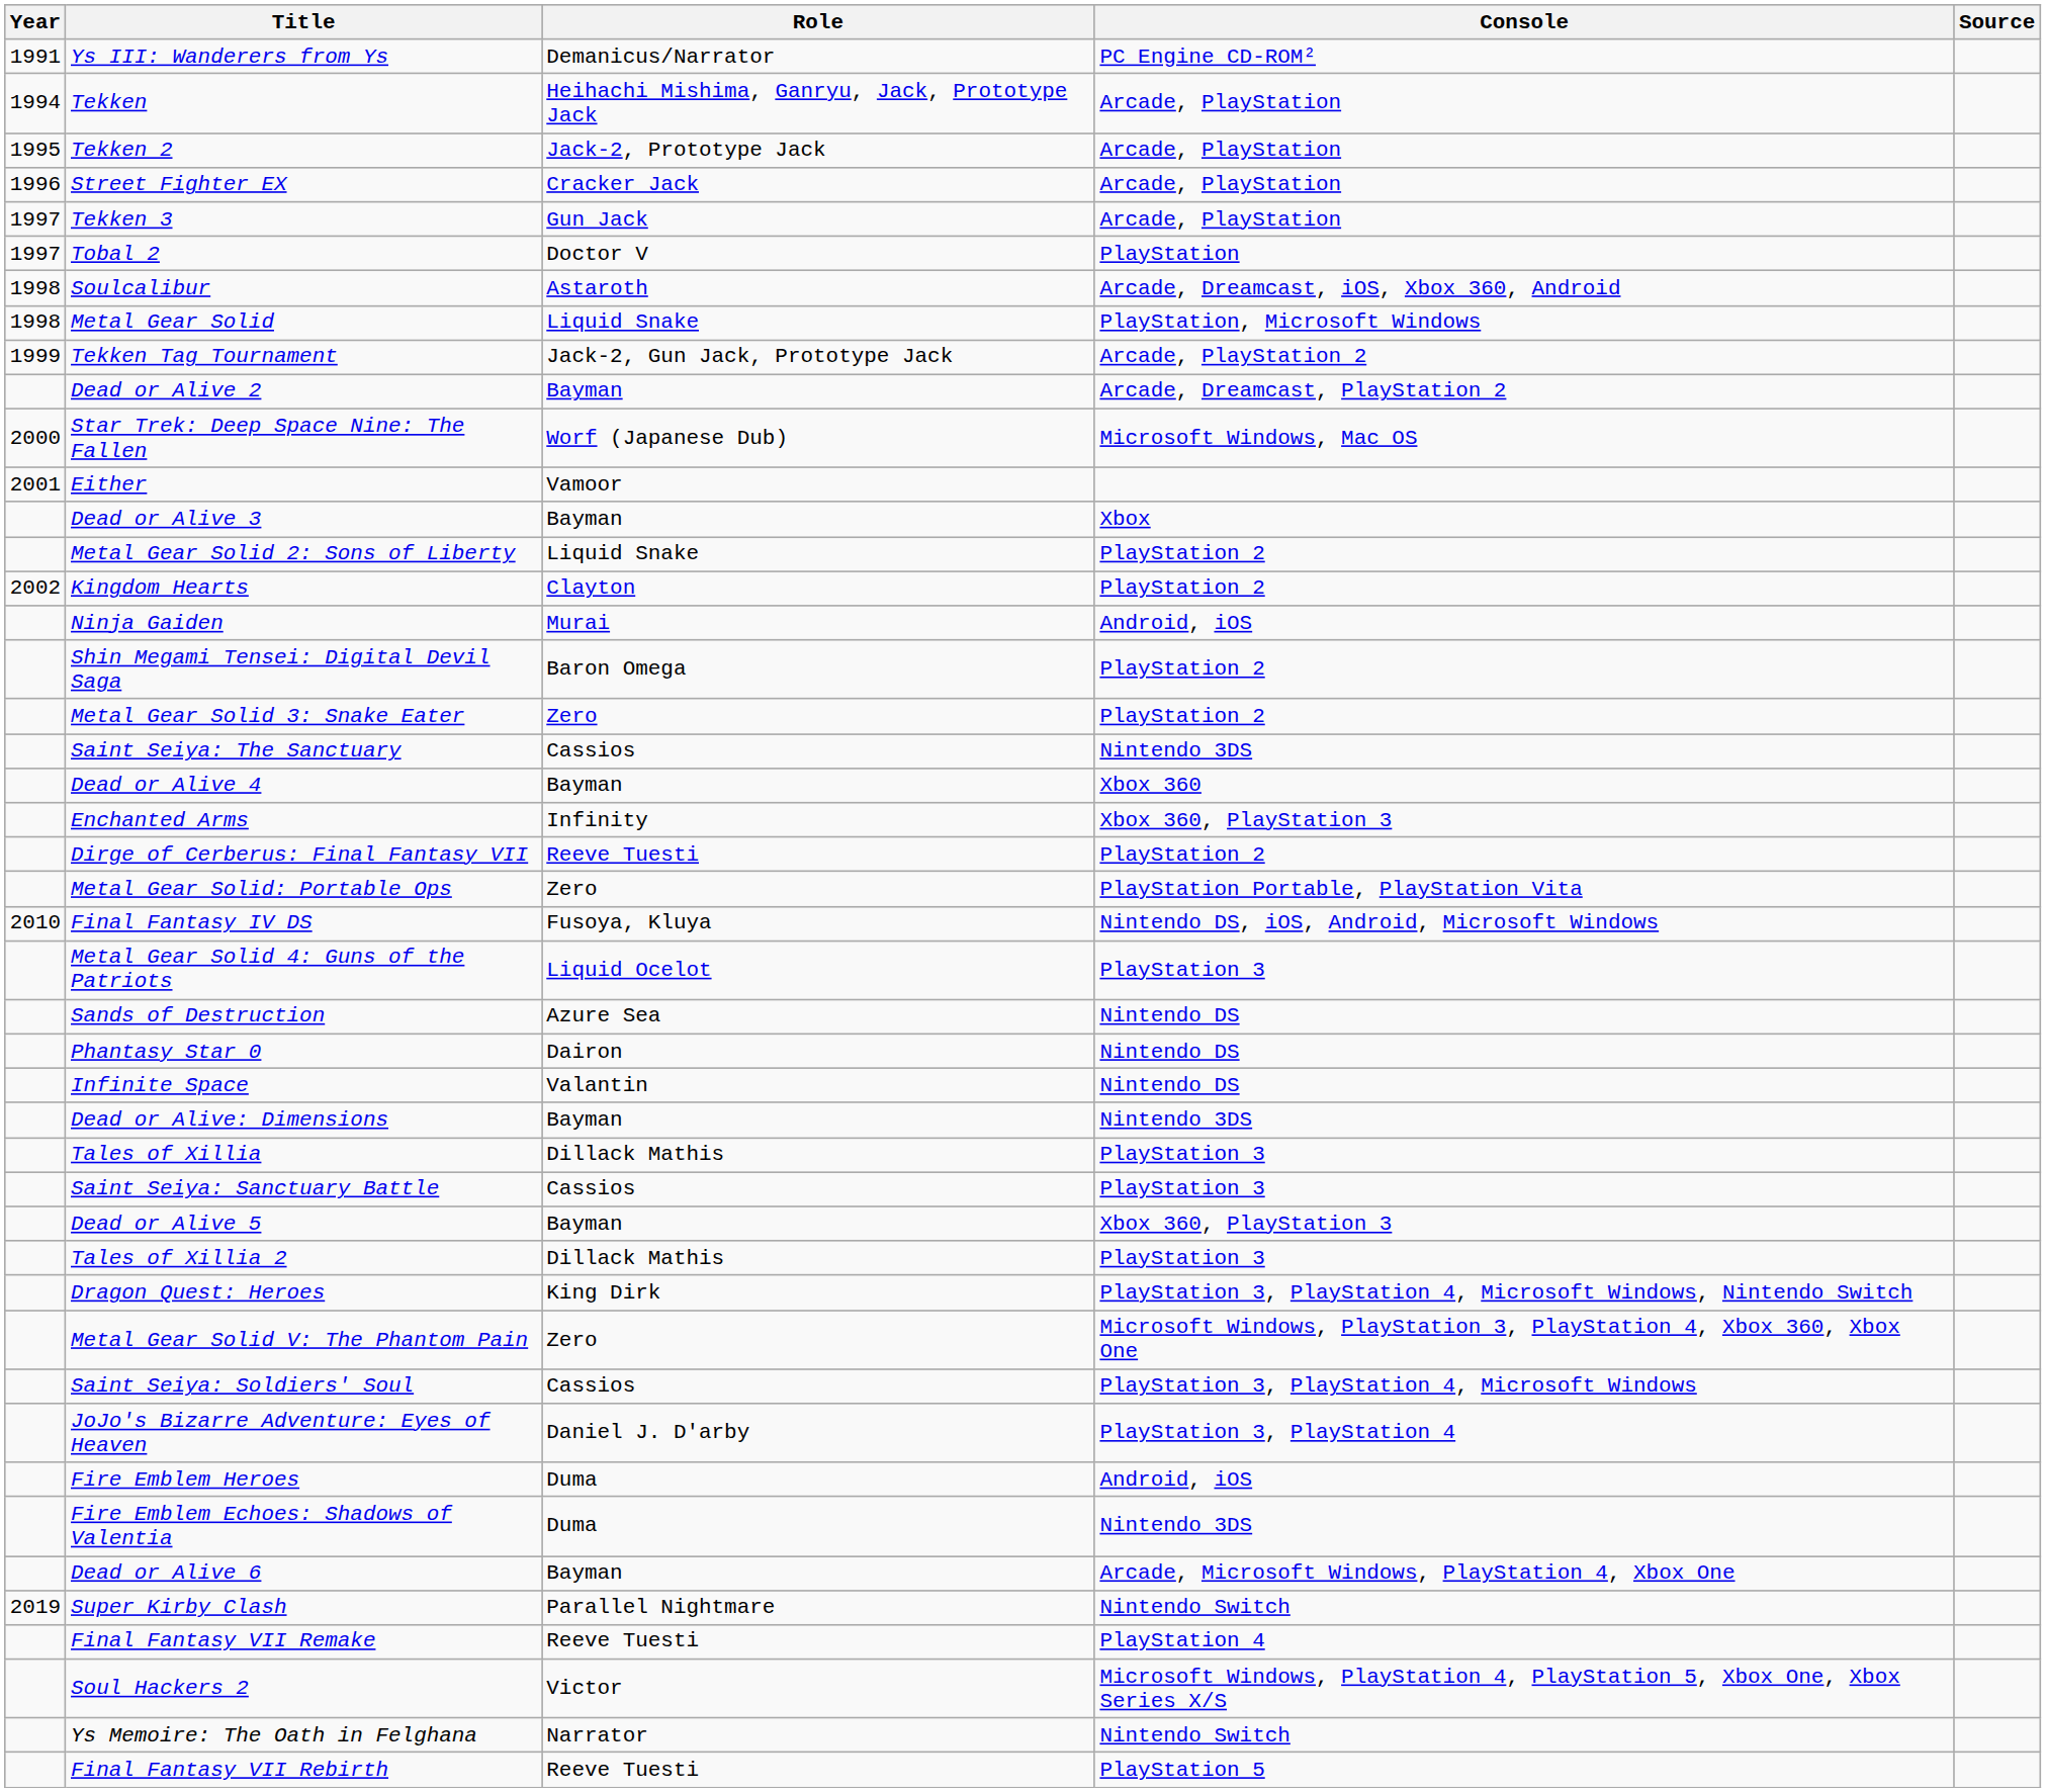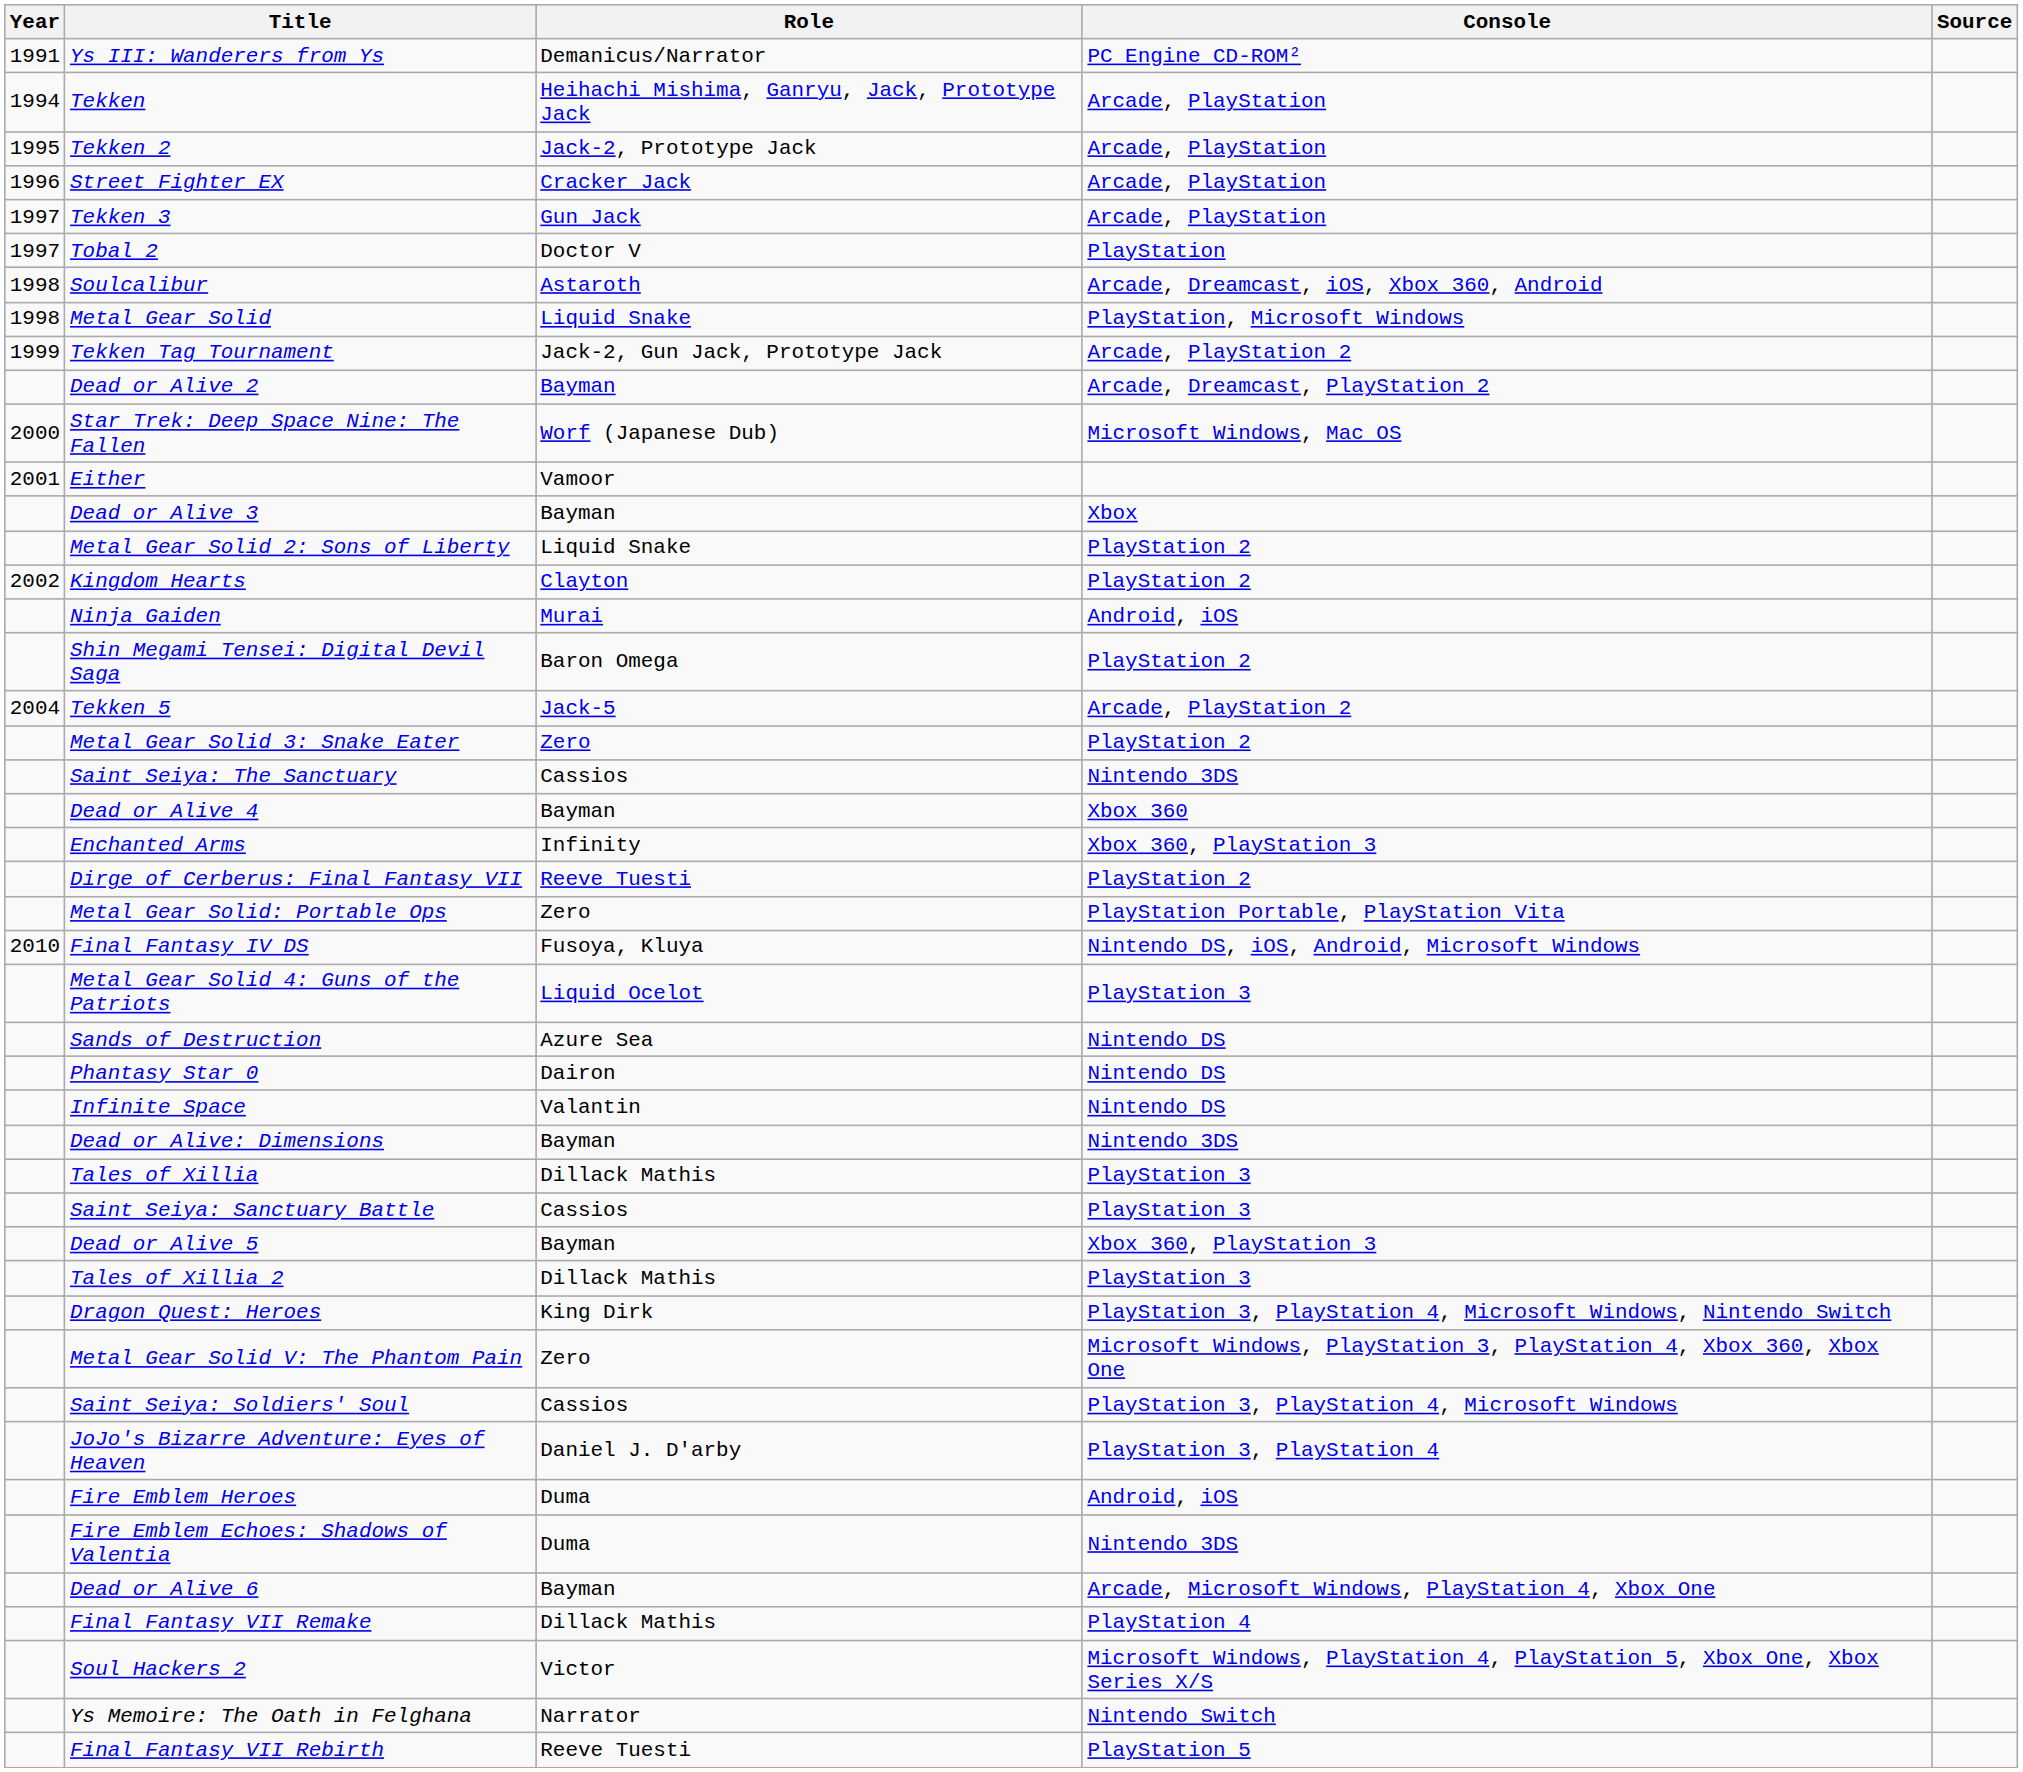+ row: 2004 | Tekken 5 | Jack-5 | Arcade, PlayStation 2
- row: 2019 | Super Kirby Clash | Parallel Nightmare | Nintendo Switch
Final Fantasy VII Remake | Role: Reeve Tuesti -> Dillack Mathis
